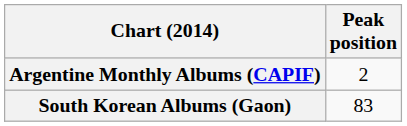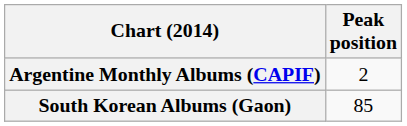South Korean Albums (Gaon) | Peak position: 83 -> 85
